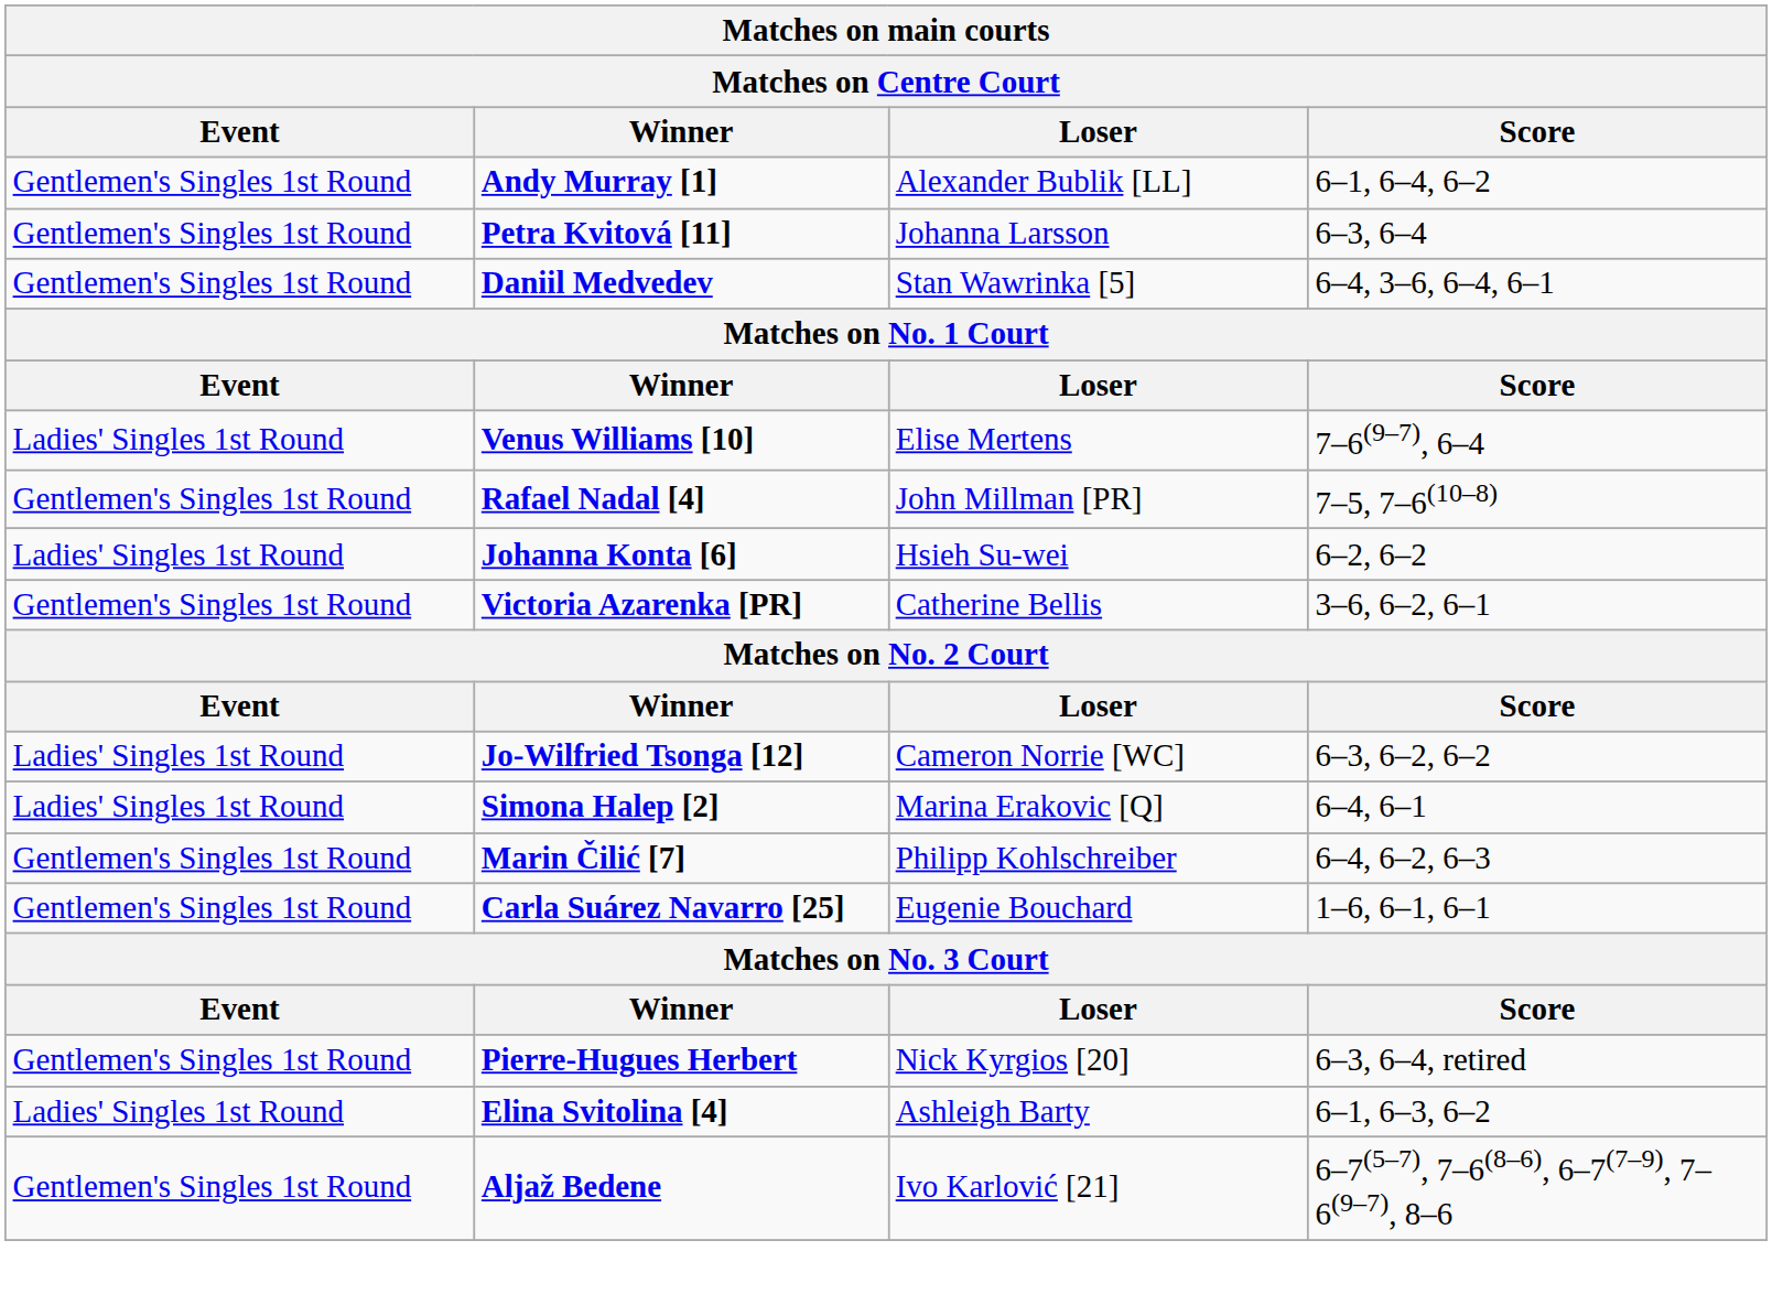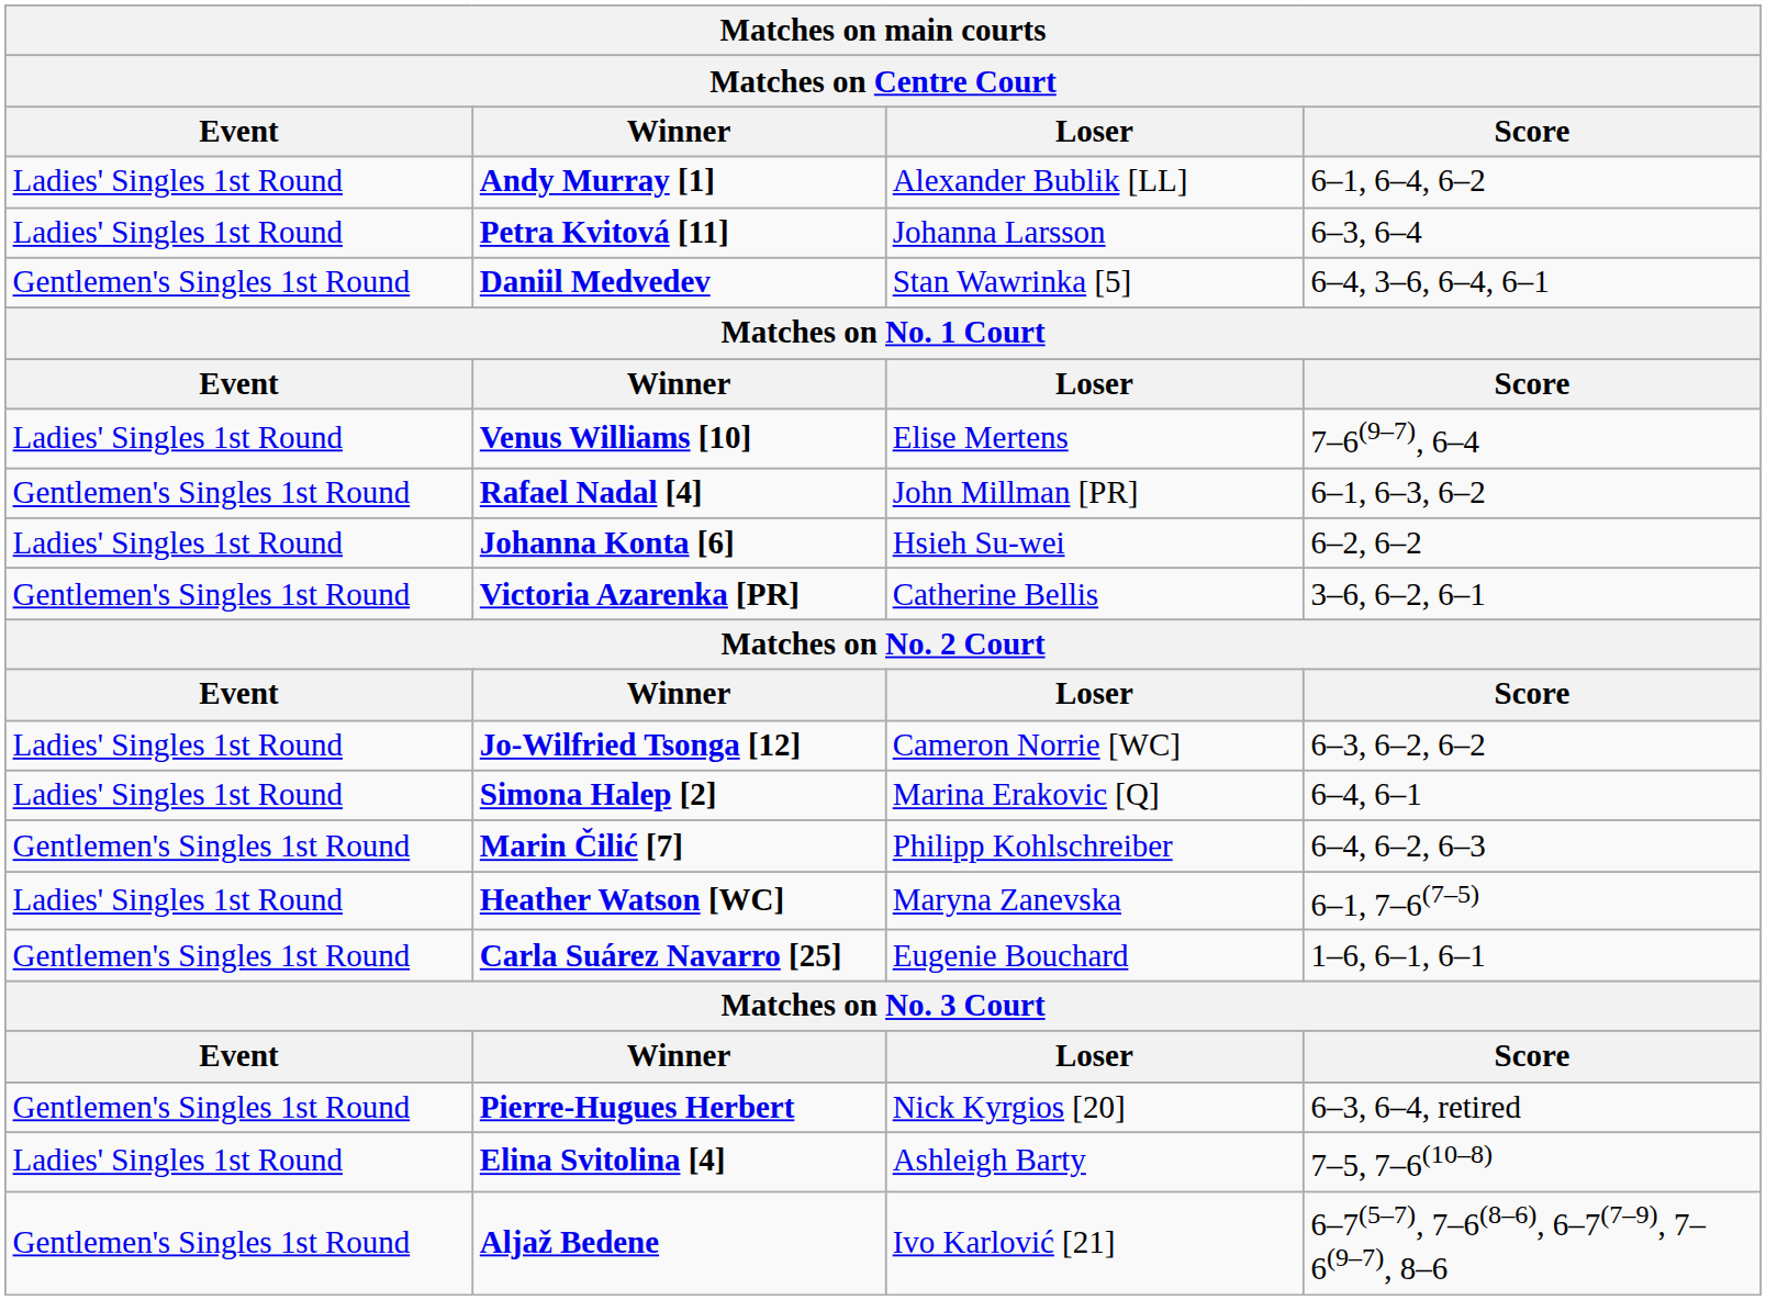Andy Murray [1] | Event: Gentlemen's Singles 1st Round -> Ladies' Singles 1st Round
Petra Kvitová [11] | Event: Gentlemen's Singles 1st Round -> Ladies' Singles 1st Round
Rafael Nadal [4] | Score: 7–5, 7–6(10–8) -> 6–1, 6–3, 6–2
+ row: Ladies' Singles 1st Round | Heather Watson [WC] | Maryna Zanevska | 6–1, 7–6(7–5)
Elina Svitolina [4] | Score: 6–1, 6–3, 6–2 -> 7–5, 7–6(10–8)
